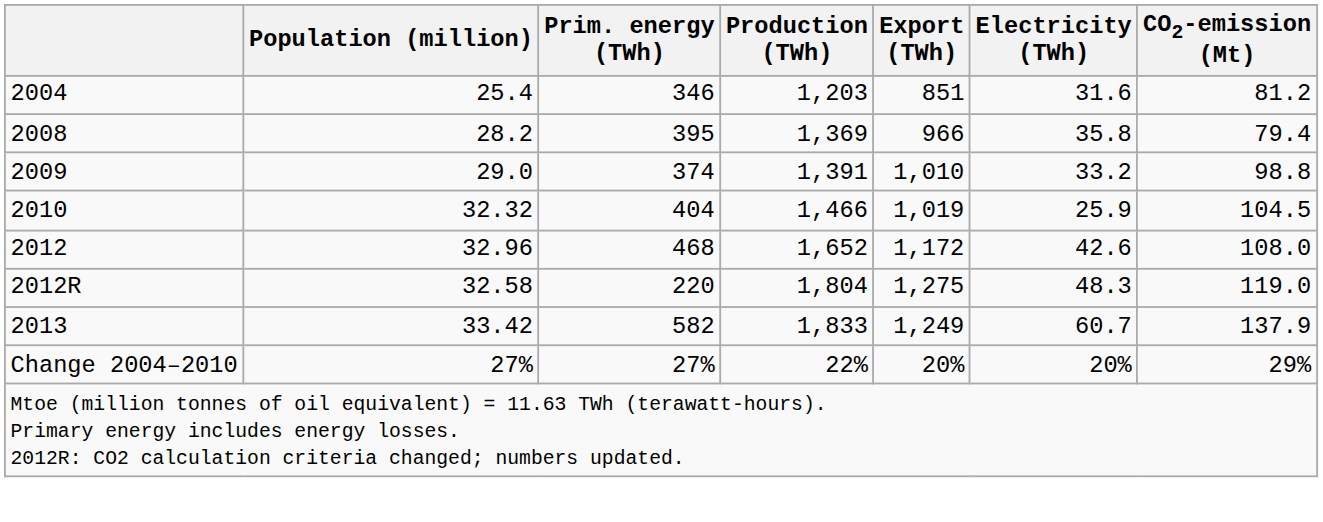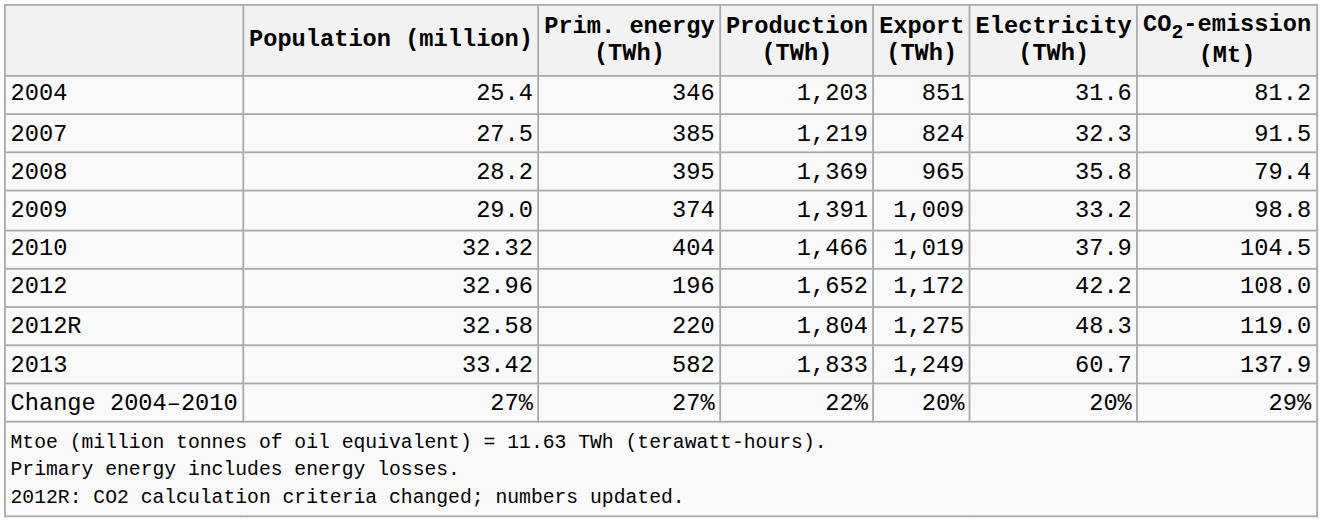+ row: 2007 | 27.5 | 385 | 1,219 | 824 | 32.3 | 91.5
2008 | Export (TWh): 966 -> 965
2009 | Export (TWh): 1,010 -> 1,009
2010 | Electricity (TWh): 25.9 -> 37.9
2012 | Prim. energy (TWh): 468 -> 196
2012 | Electricity (TWh): 42.6 -> 42.2
